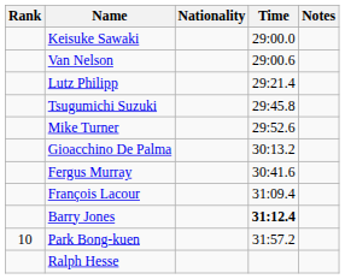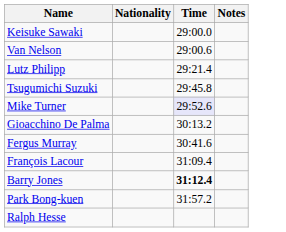- column: Rank | 10
Mike Turner | Time: no background -> lavender background
